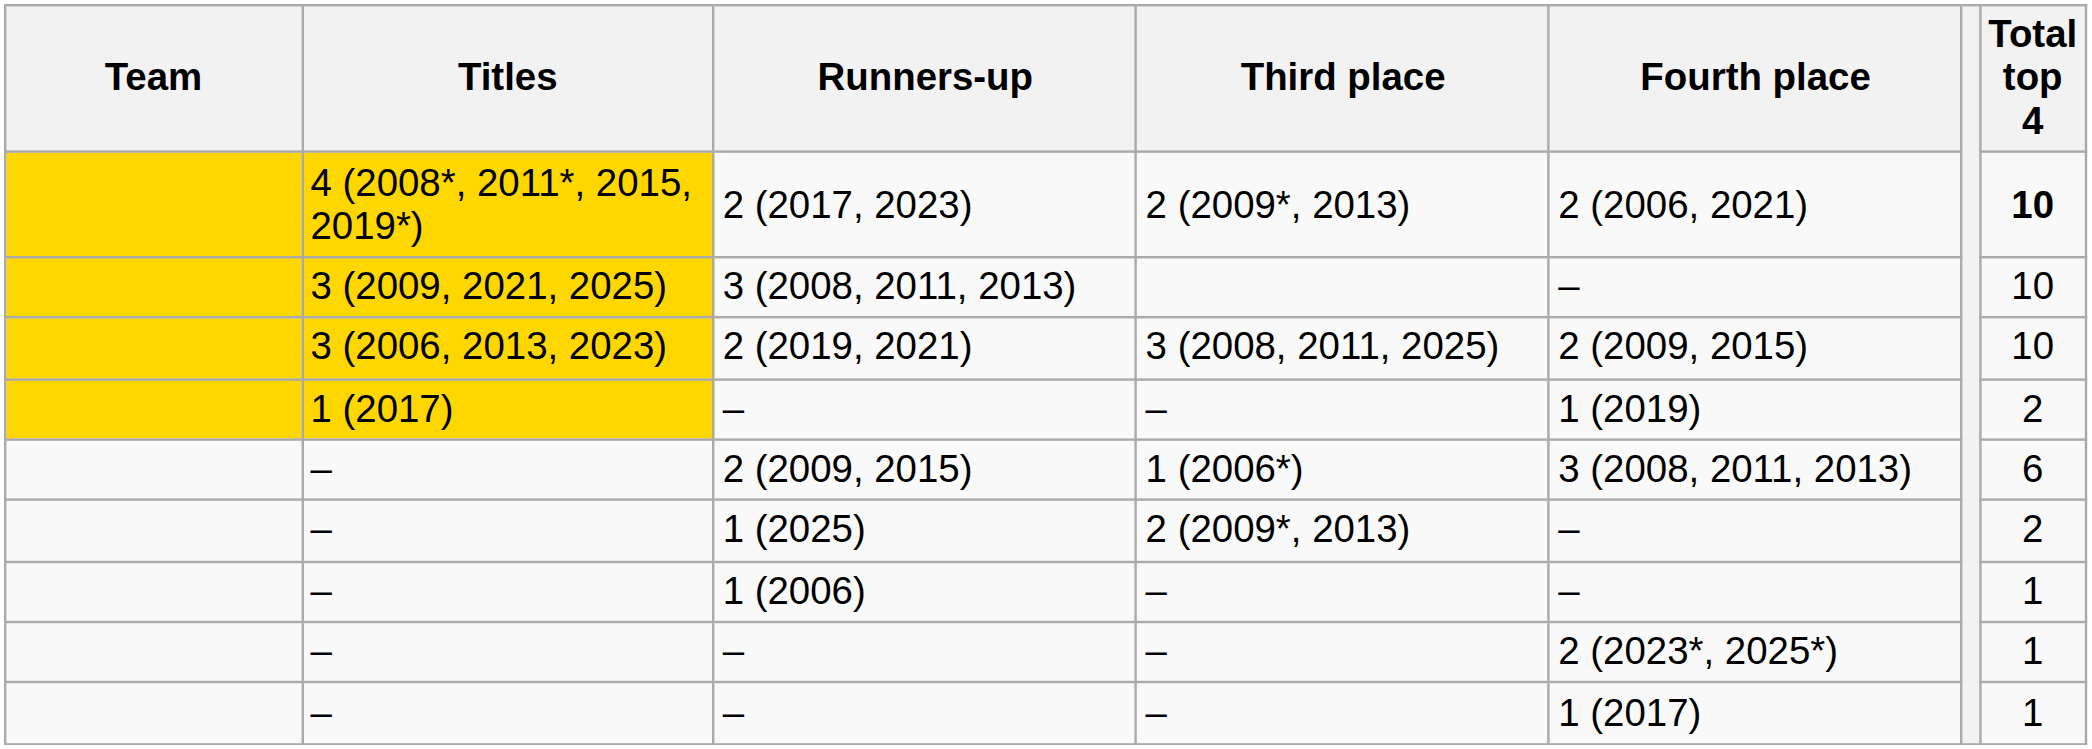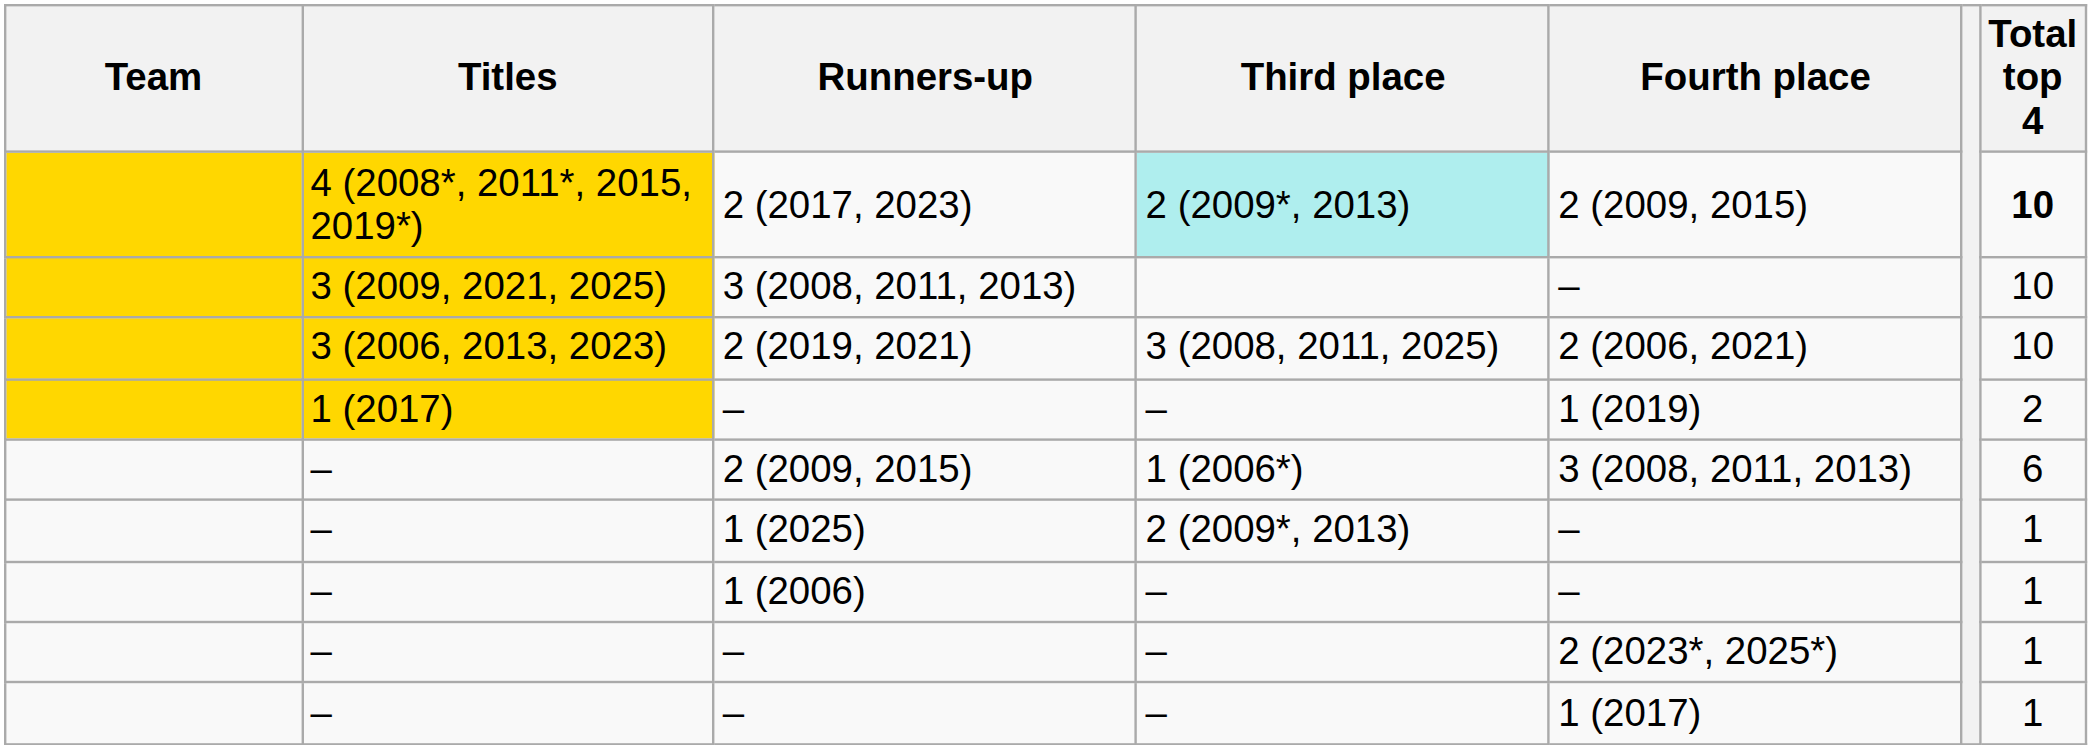2 (2017, 2023) | Third place: no background -> paleturquoise background
2 (2017, 2023) | Fourth place: 2 (2006, 2021) -> 2 (2009, 2015)
2 (2019, 2021) | Fourth place: 2 (2009, 2015) -> 2 (2006, 2021)
1 (2025) | Total top 4: 2 -> 1
